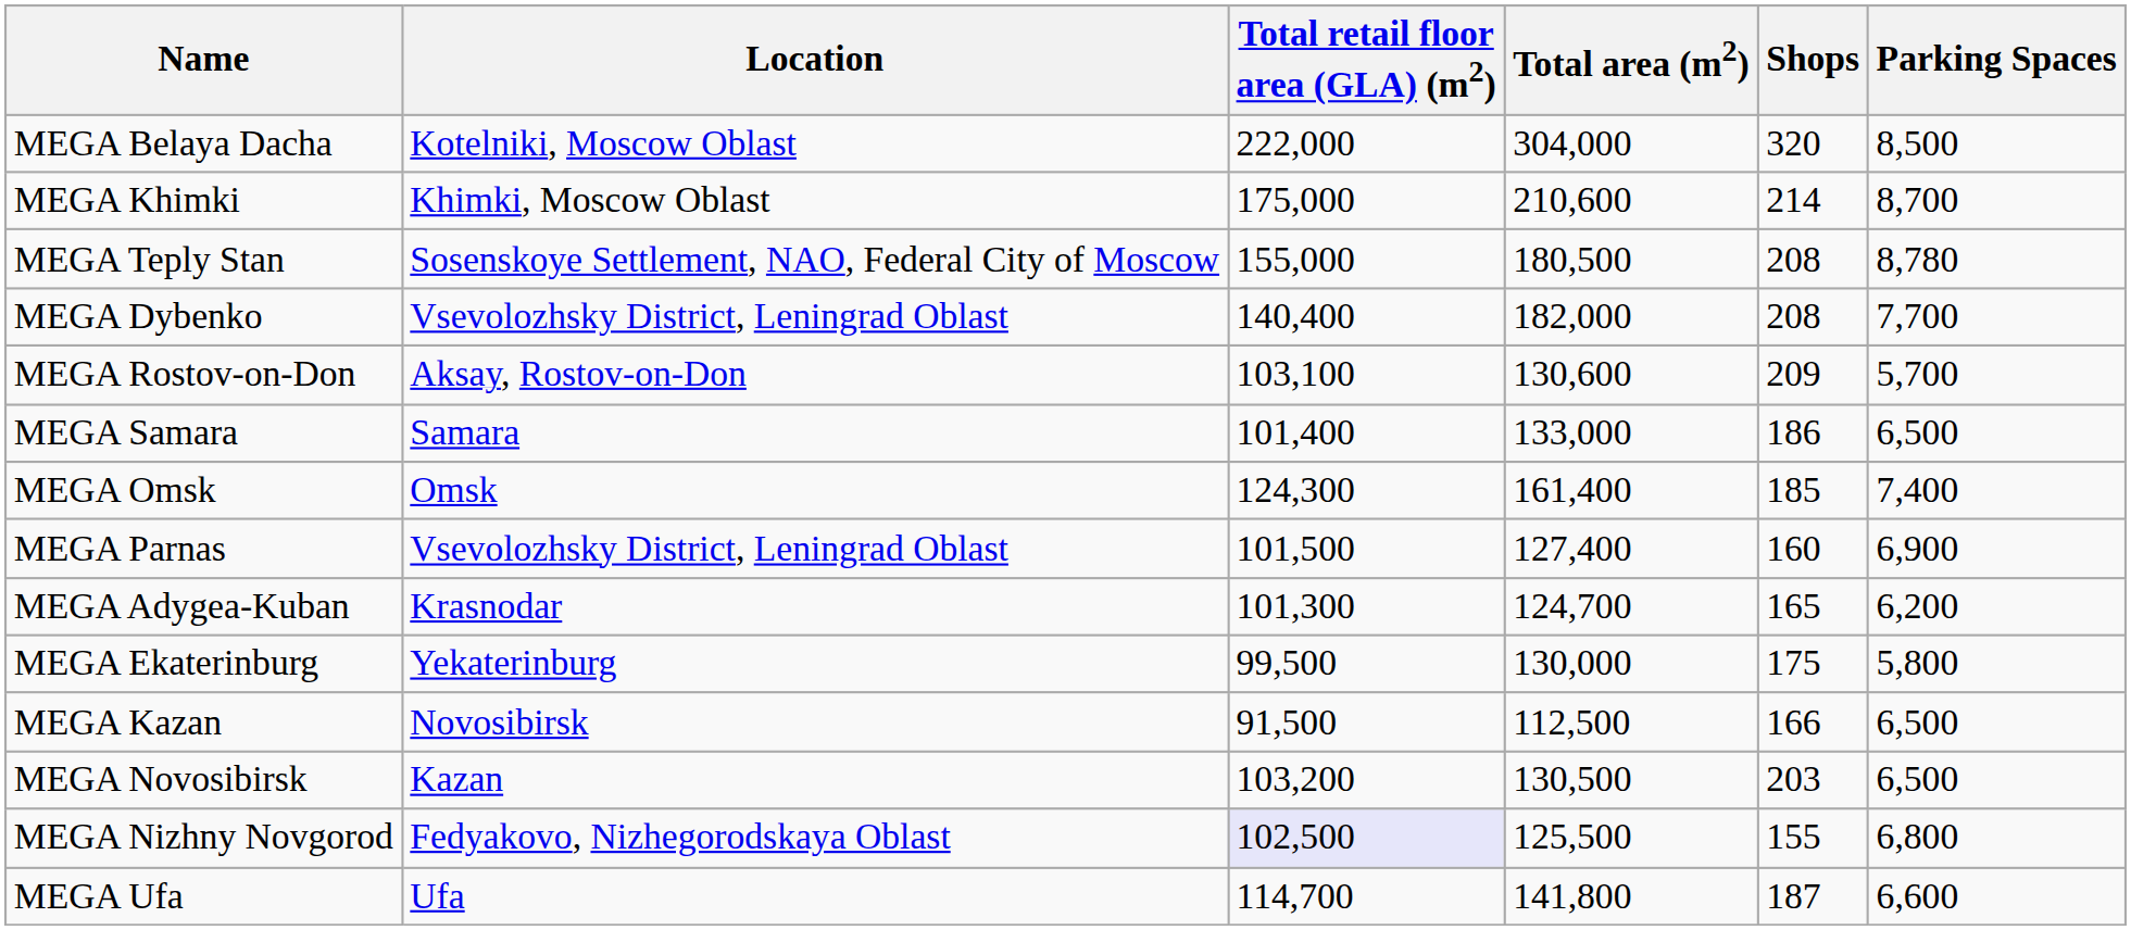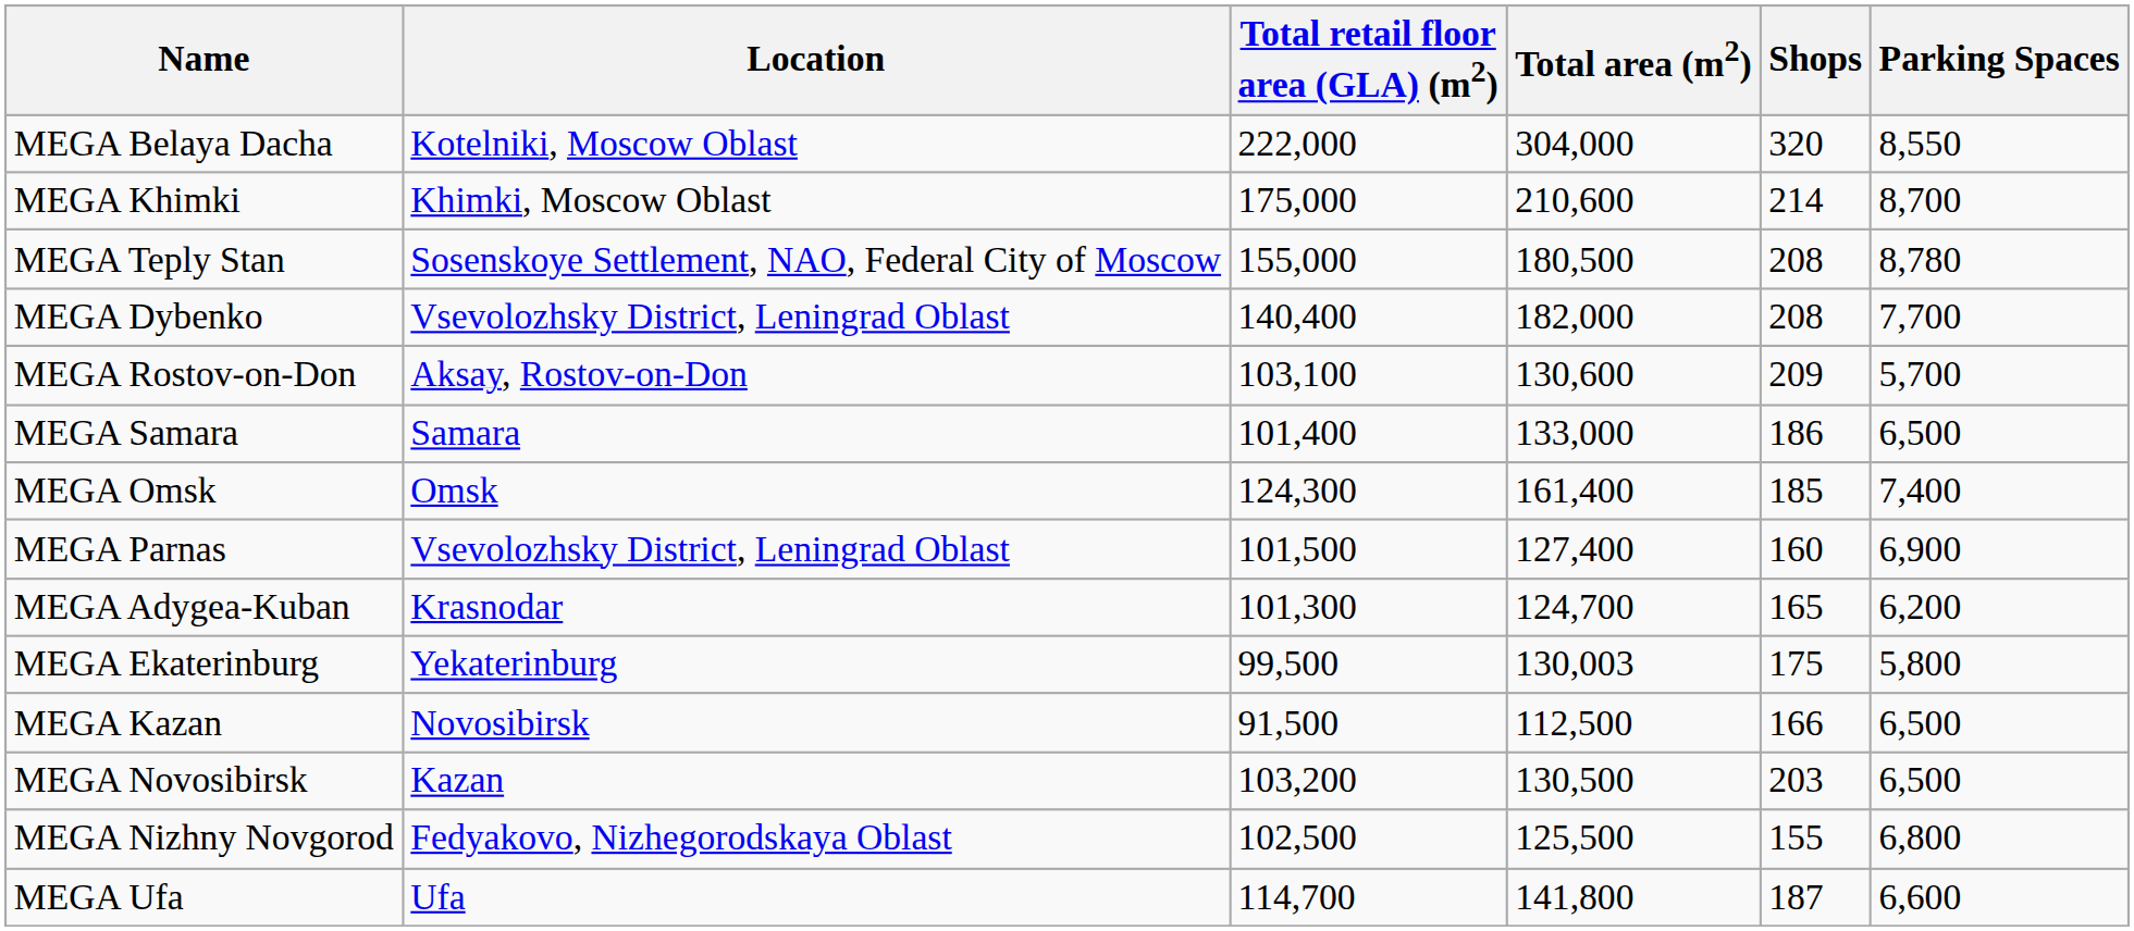MEGA Belaya Dacha | Parking Spaces: 8,500 -> 8,550
MEGA Ekaterinburg | Total area (m2): 130,000 -> 130,003
MEGA Nizhny Novgorod | Total retail floor area (GLA) (m2): lavender background -> no background
